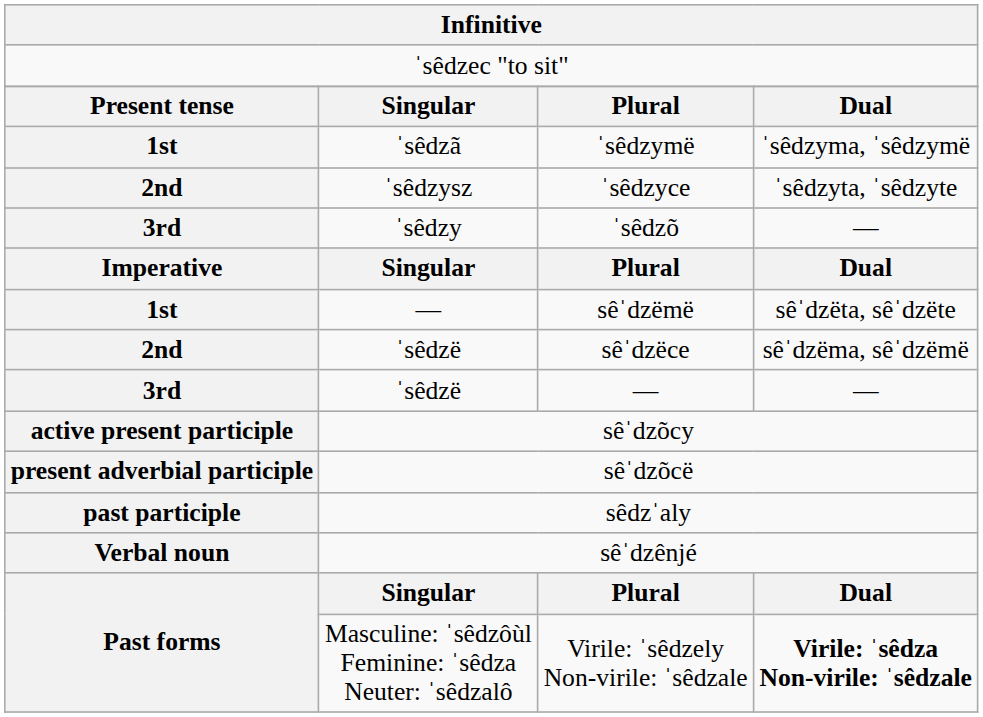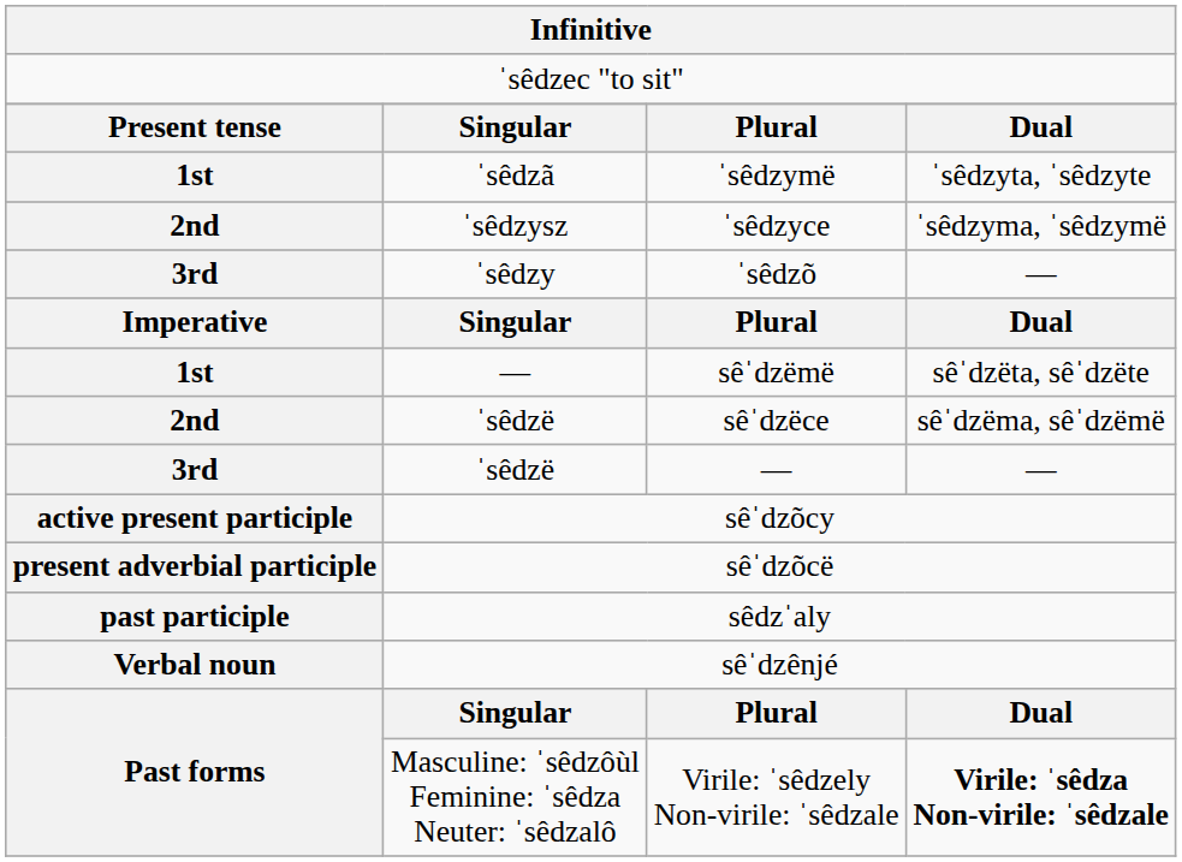ˈsêdzymë | column 4: ˈsêdzyma, ˈsêdzymë -> ˈsêdzyta, ˈsêdzyte
ˈsêdzyce | column 4: ˈsêdzyta, ˈsêdzyte -> ˈsêdzyma, ˈsêdzymë
